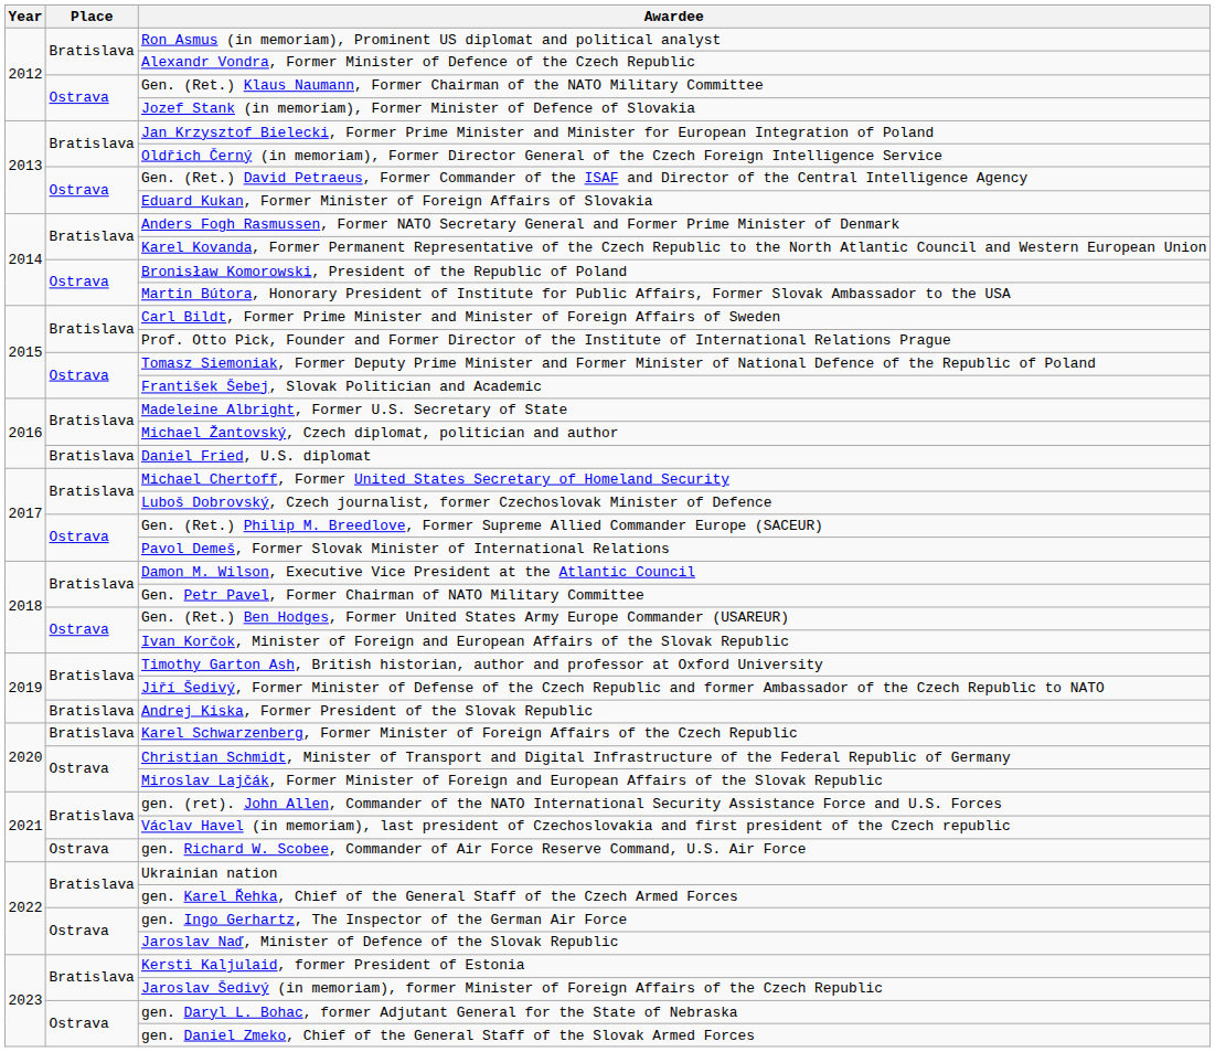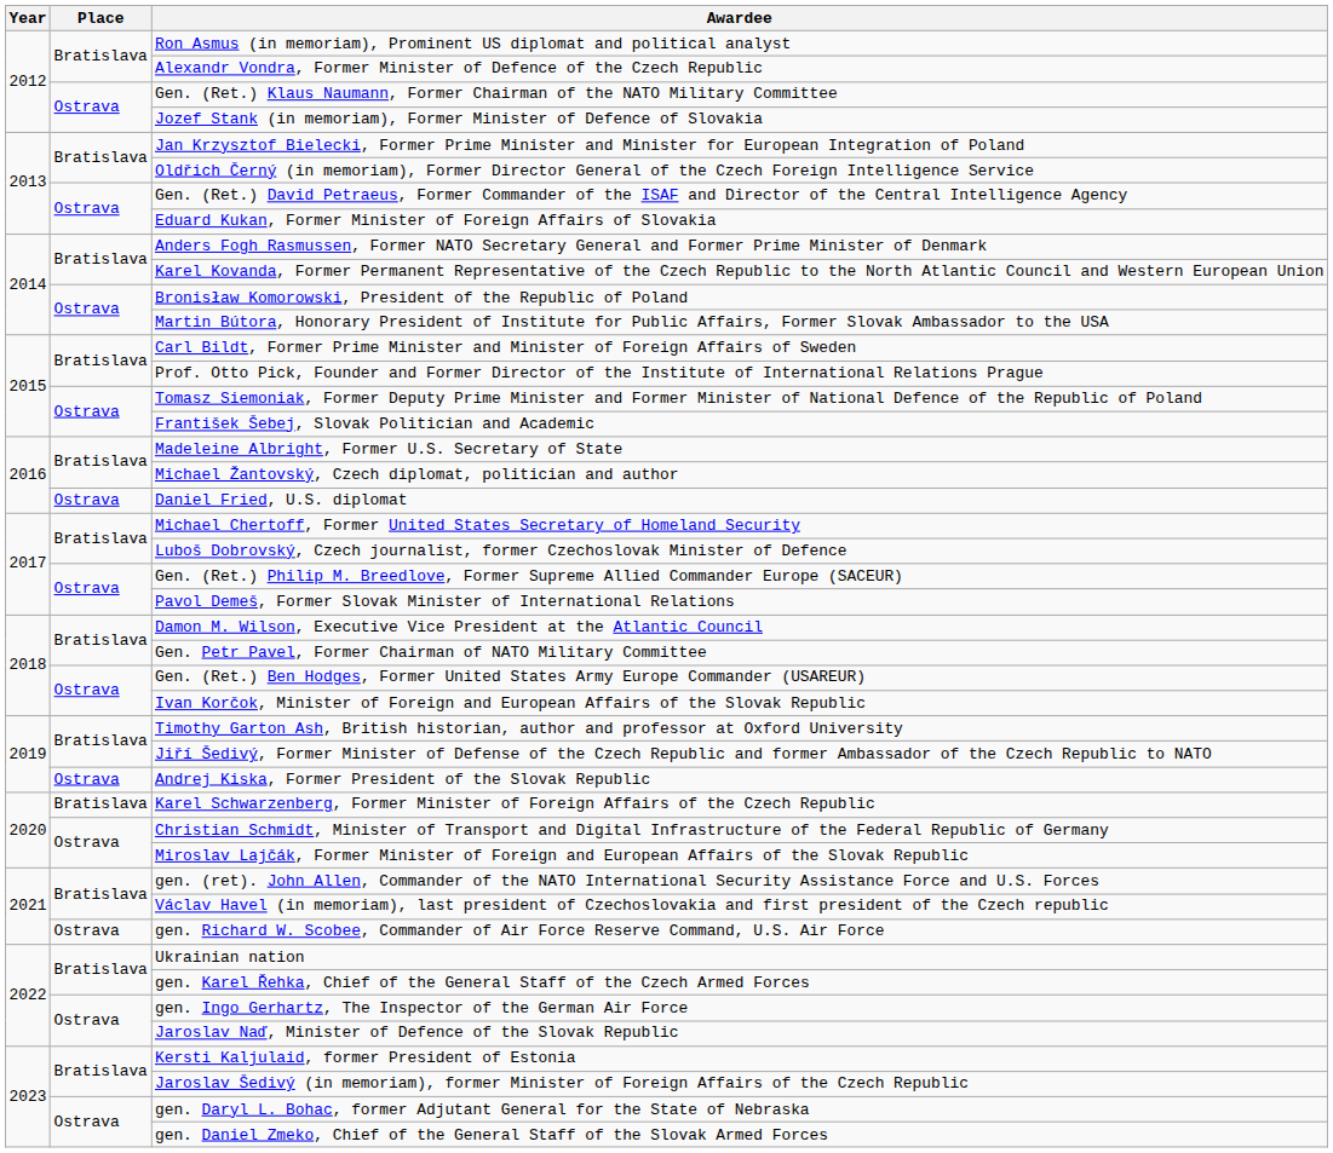Daniel Fried, U.S. diplomat | Place: Bratislava -> Ostrava
Andrej Kiska, Former President of the Slovak Republic | Place: Bratislava -> Ostrava
